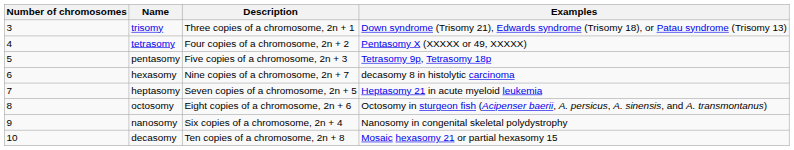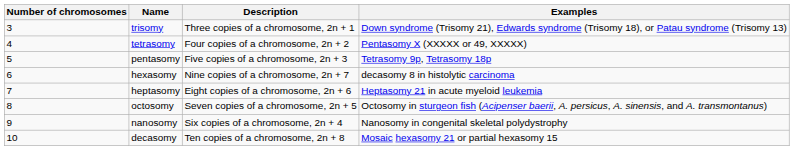heptasomy | Description: Seven copies of a chromosome, 2n + 5 -> Eight copies of a chromosome, 2n + 6
octosomy | Description: Eight copies of a chromosome, 2n + 6 -> Seven copies of a chromosome, 2n + 5
